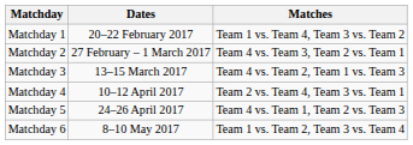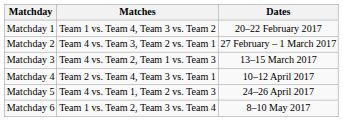columns swapped: Dates <-> Matches
